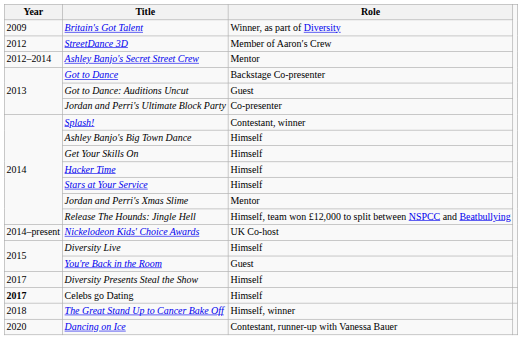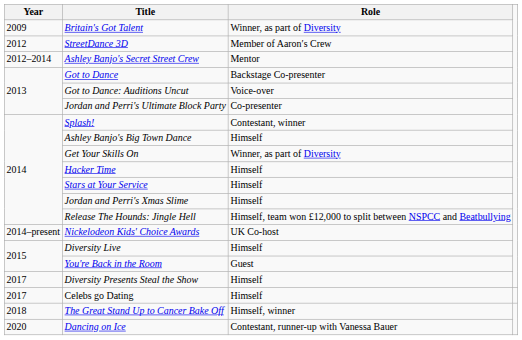Got to Dance: Auditions Uncut | Role: Guest -> Voice-over
Get Your Skills On | Role: Himself -> Winner, as part of Diversity
Jordan and Perri′s Xmas Slime | Role: Mentor -> Himself
Celebs go Dating | Year: bold -> normal
